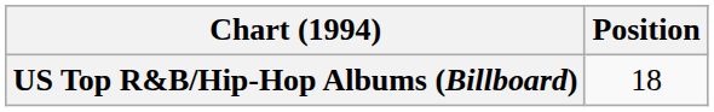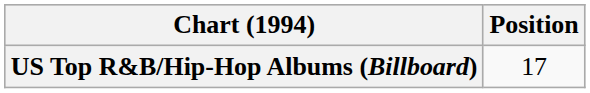US Top R&B/Hip-Hop Albums (Billboard) | Position: 18 -> 17
